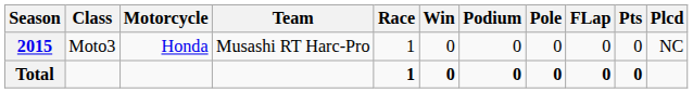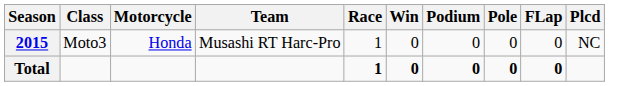- column: Pts | 0 | 0
